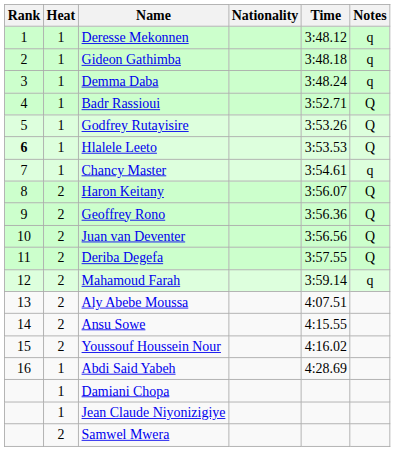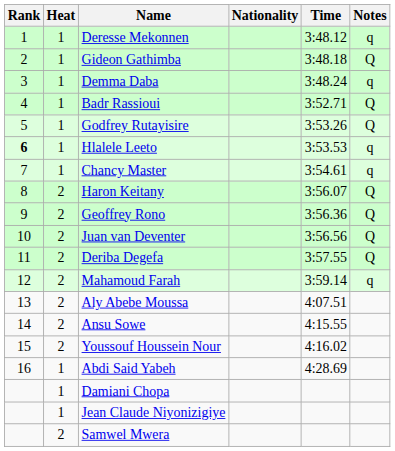Gideon Gathimba | Notes: q -> Q
Hlalele Leeto | Notes: Q -> q
